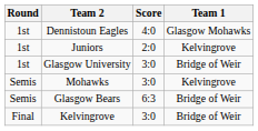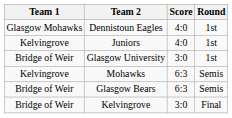columns swapped: Team 1 <-> Round
Juniors | Score: 2:0 -> 4:0
Mohawks | Score: 3:0 -> 6:3
